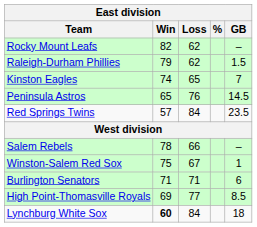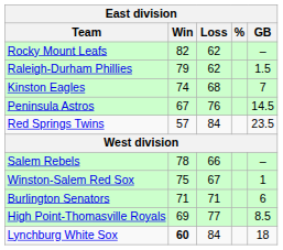Kinston Eagles | Loss: 65 -> 68
Peninsula Astros | Win: 65 -> 67
